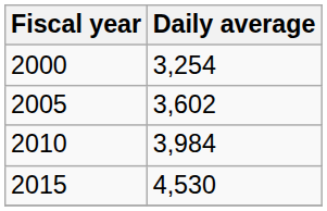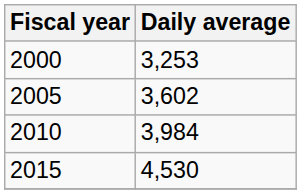2000 | Daily average: 3,254 -> 3,253
